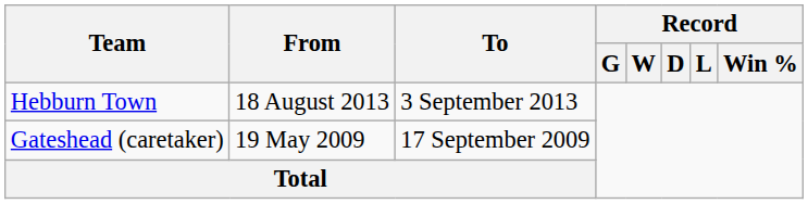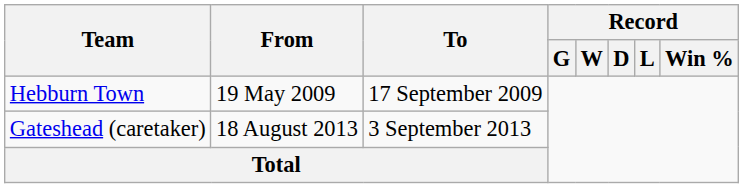Hebburn Town | From: 18 August 2013 -> 19 May 2009
Hebburn Town | To: 3 September 2013 -> 17 September 2009
Gateshead (caretaker) | From: 19 May 2009 -> 18 August 2013
Gateshead (caretaker) | To: 17 September 2009 -> 3 September 2013
